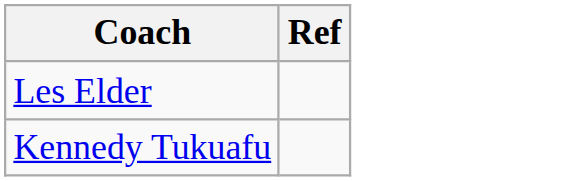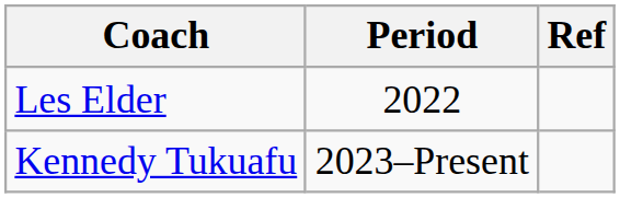+ column: Period | 2022 | 2023–Present
